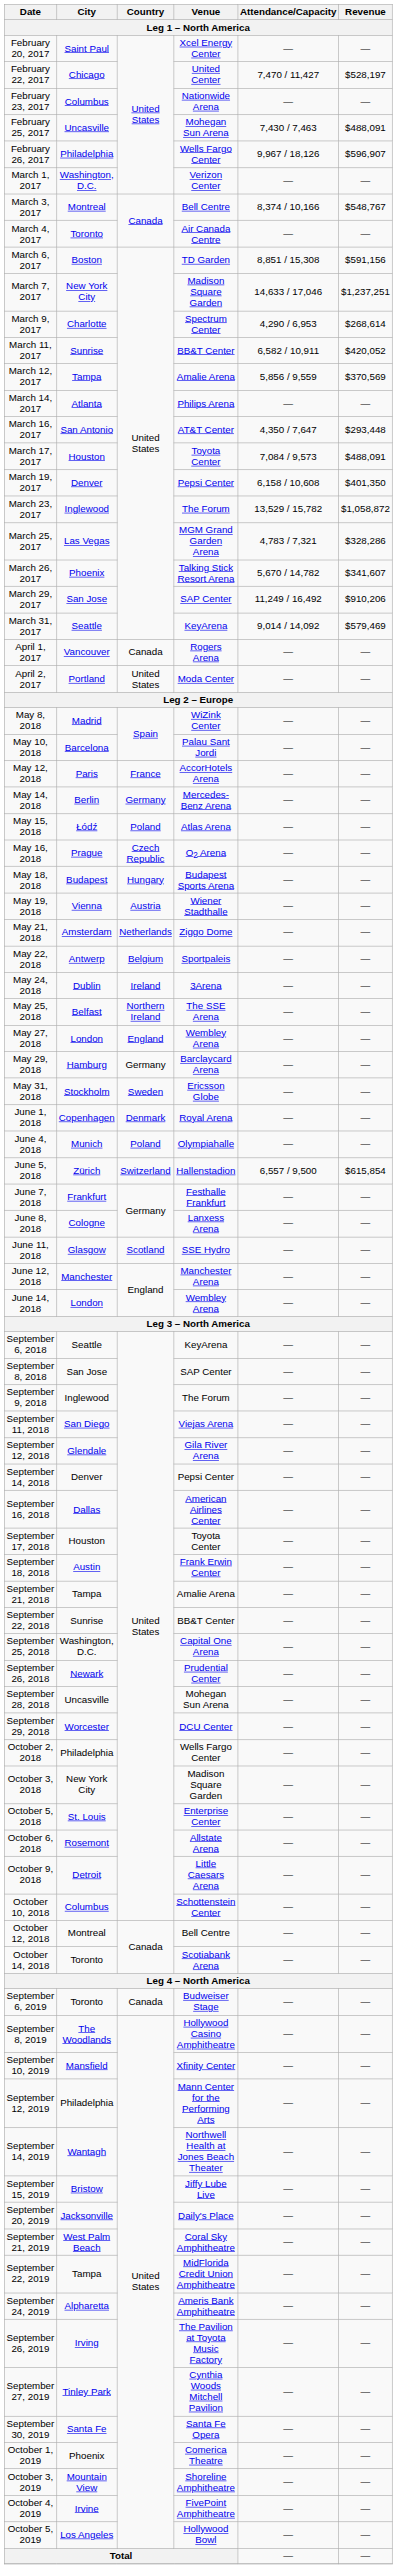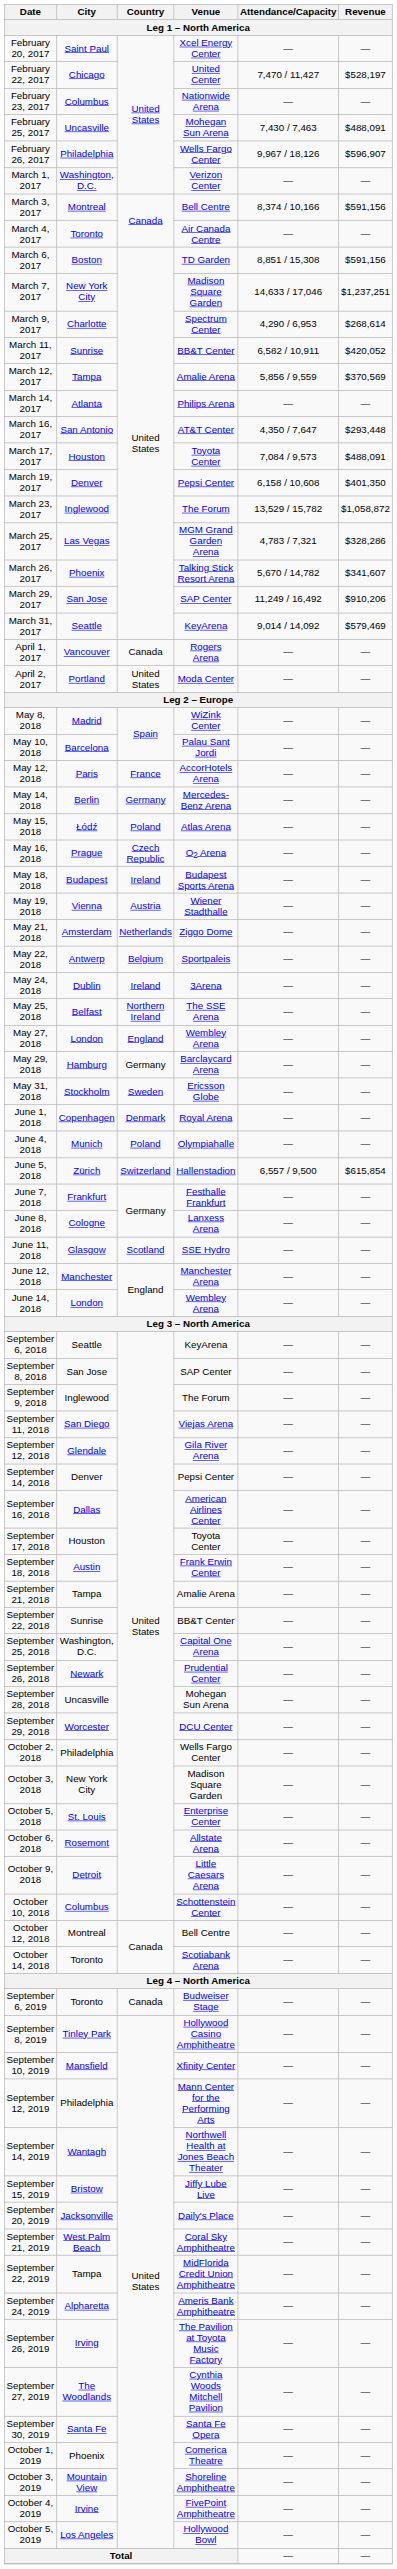March 3, 2017 | Revenue: $548,767 -> $591,156
May 18, 2018 | Country: Hungary -> Ireland
September 8, 2019 | City: The Woodlands -> Tinley Park
September 27, 2019 | City: Tinley Park -> The Woodlands
